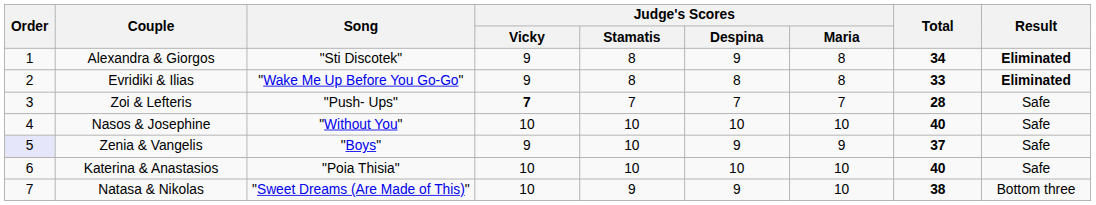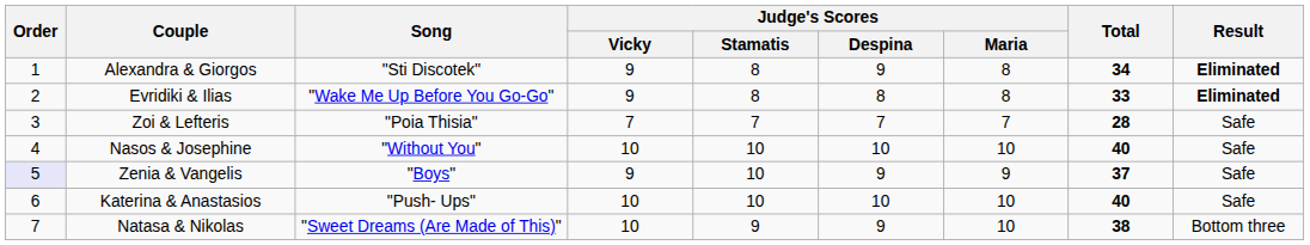Zoi & Lefteris | Song: "Push- Ups" -> "Poia Thisia"
Zoi & Lefteris | Judge's Scores / Vicky: bold -> normal
Katerina & Anastasios | Song: "Poia Thisia" -> "Push- Ups"
